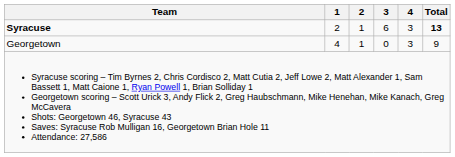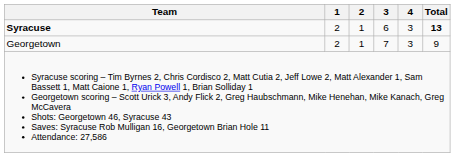Georgetown | 1: 4 -> 2
Georgetown | 3: 0 -> 7
